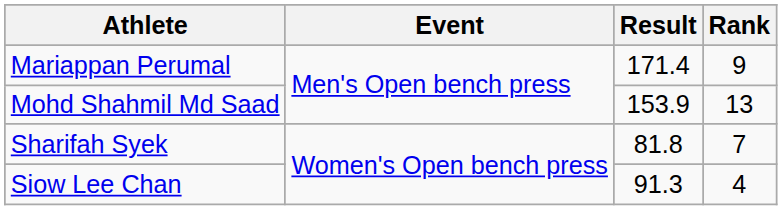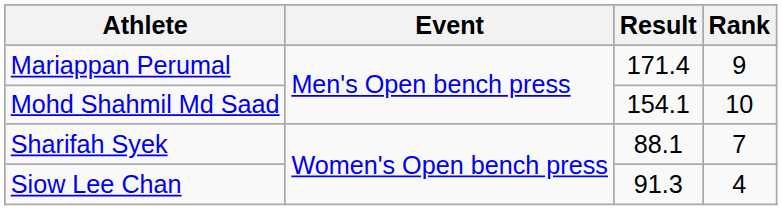Mohd Shahmil Md Saad | Result: 153.9 -> 154.1
Mohd Shahmil Md Saad | Rank: 13 -> 10
Sharifah Syek | Result: 81.8 -> 88.1
